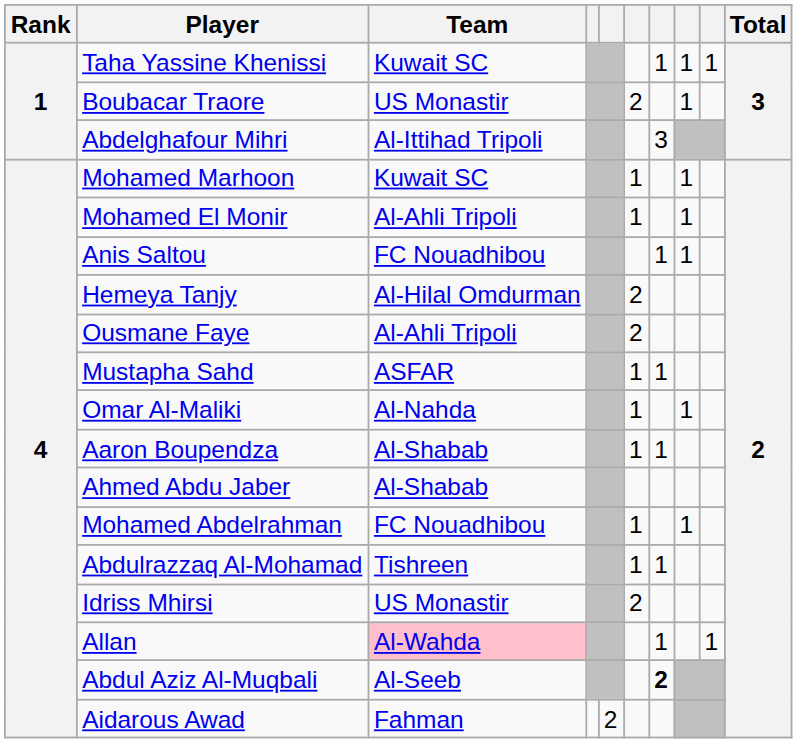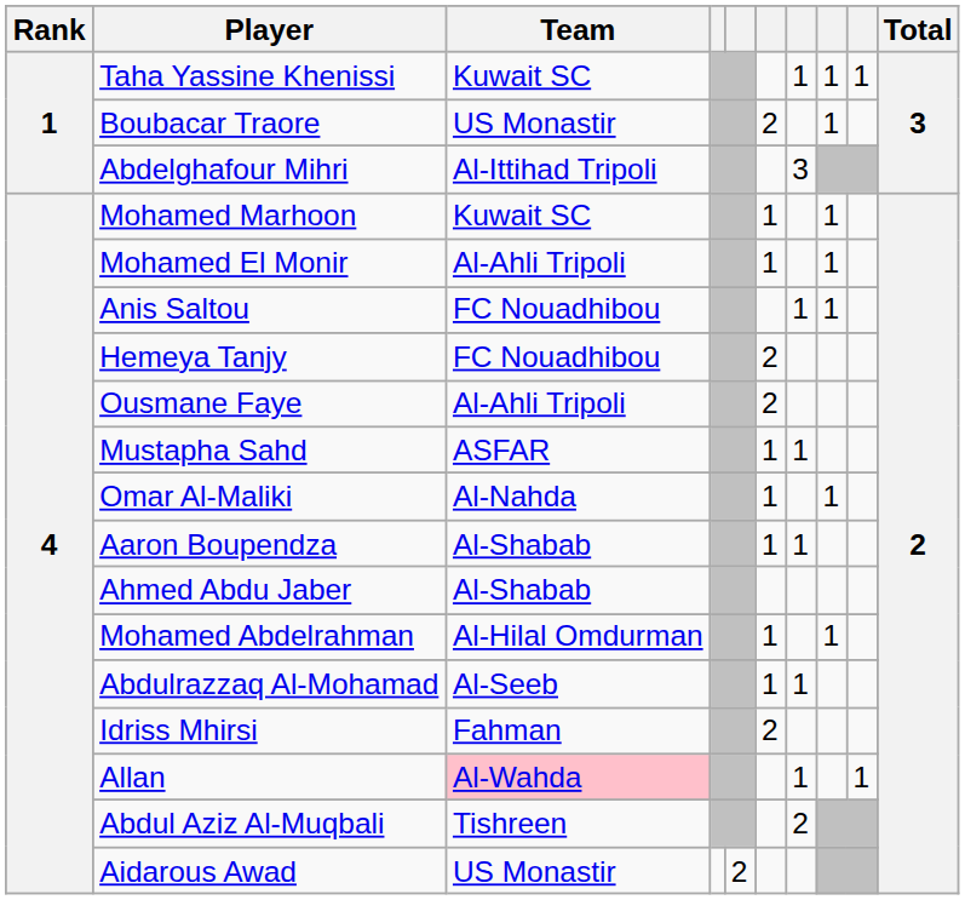Hemeya Tanjy | Team: Al-Hilal Omdurman -> FC Nouadhibou
Mohamed Abdelrahman | Team: FC Nouadhibou -> Al-Hilal Omdurman
Abdulrazzaq Al-Mohamad | Team: Tishreen -> Al-Seeb
Idriss Mhirsi | Team: US Monastir -> Fahman
Abdul Aziz Al-Muqbali | Team: Al-Seeb -> Tishreen
Abdul Aziz Al-Muqbali | column 7: bold -> normal
Aidarous Awad | Team: Fahman -> US Monastir
